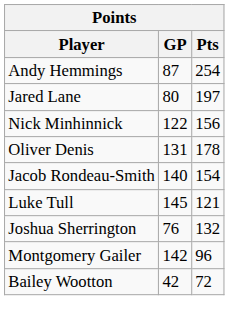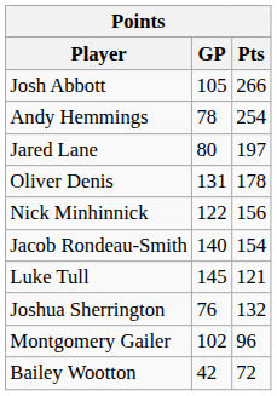+ row: Josh Abbott | 105 | 266
Andy Hemmings | GP: 87 -> 78
rows swapped: Oliver Denis <-> Nick Minhinnick
Montgomery Gailer | GP: 142 -> 102
